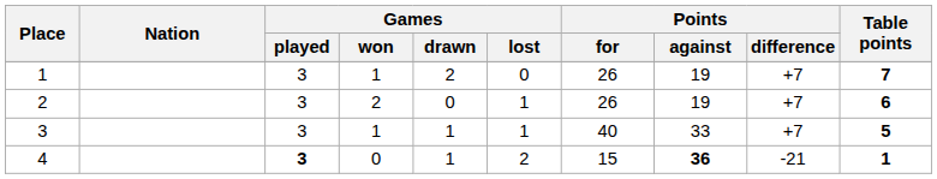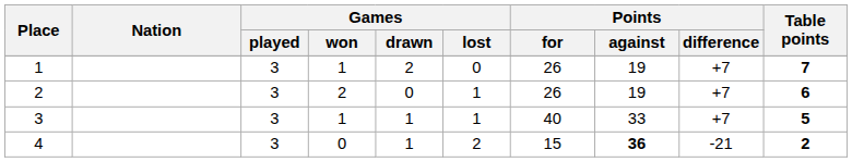4 | Games / played: bold -> normal
4 | Table points: 1 -> 2
